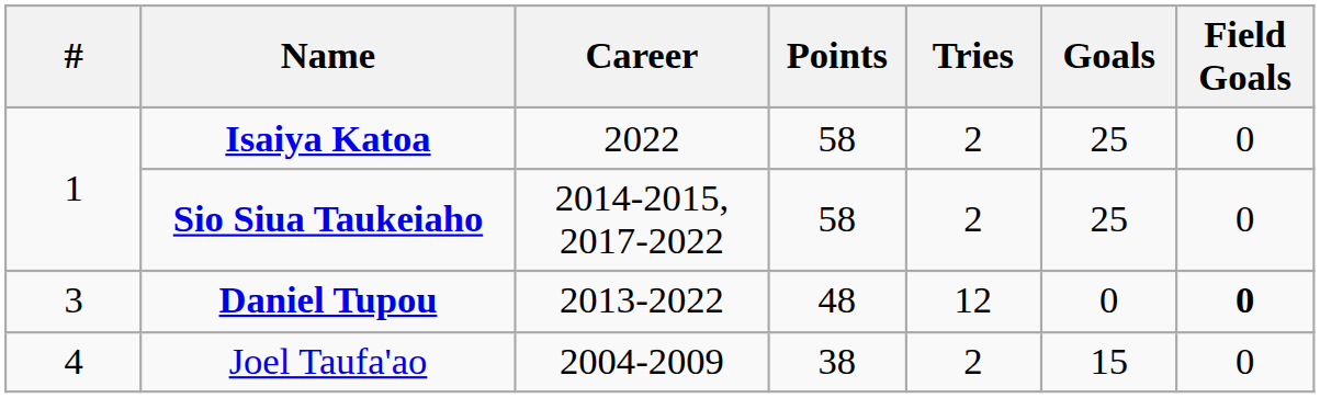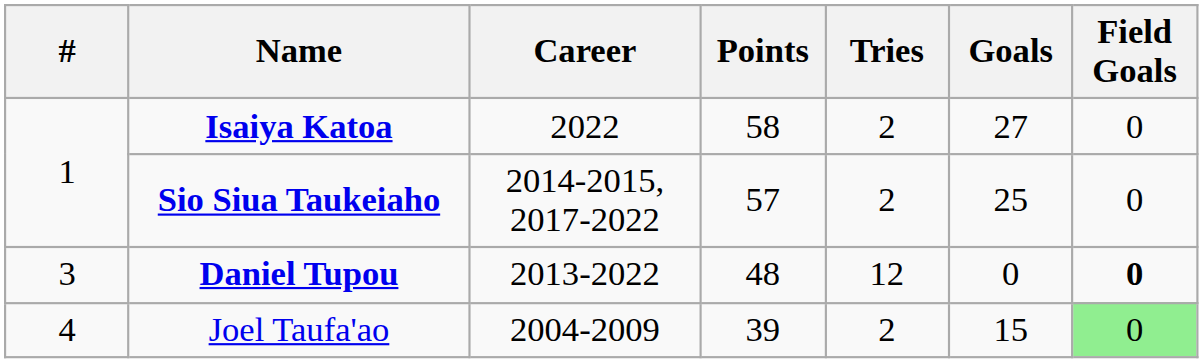Isaiya Katoa | Goals: 25 -> 27
Sio Siua Taukeiaho | Points: 58 -> 57
Joel Taufa'ao | Points: 38 -> 39
Joel Taufa'ao | Field Goals: no background -> lightgreen background
